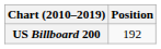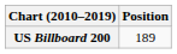US Billboard 200 | Position: 192 -> 189
